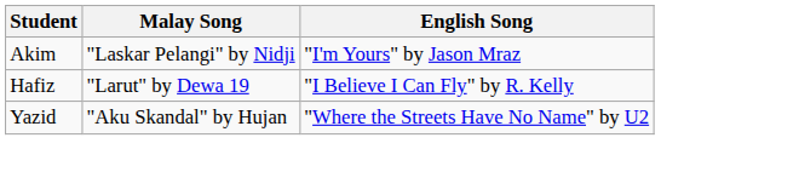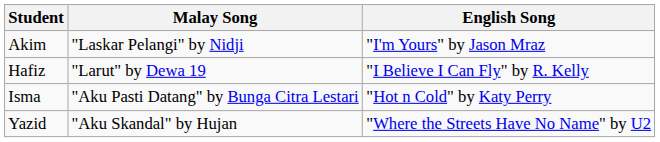+ row: Isma | "Aku Pasti Datang" by Bunga Citra Lestari | "Hot n Cold" by Katy Perry
